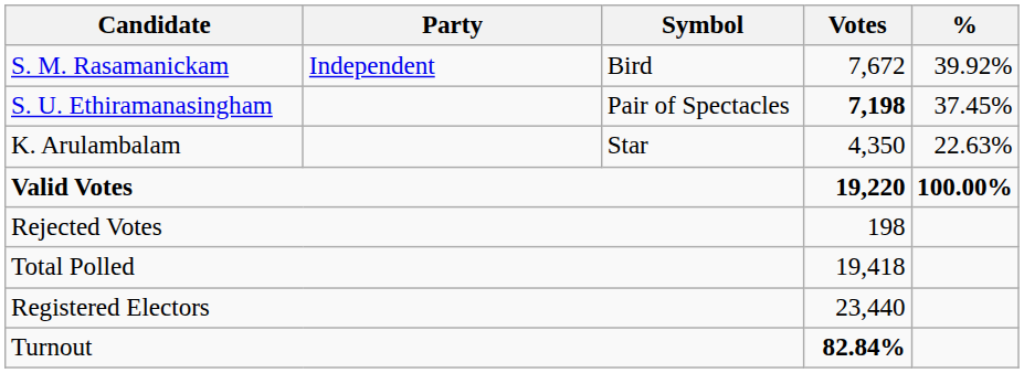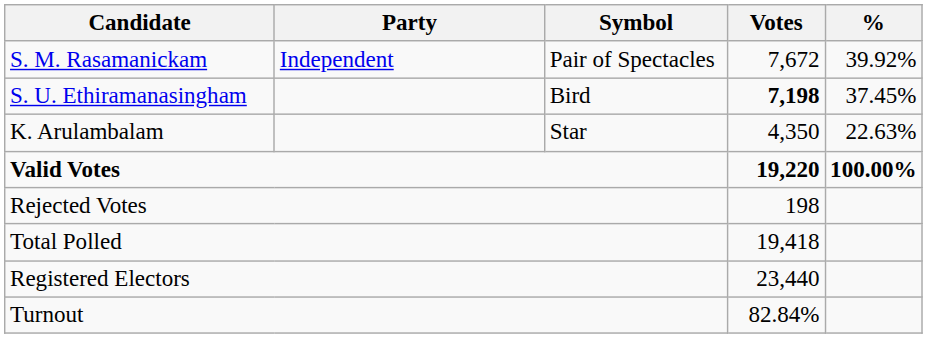S. M. Rasamanickam | Symbol: Bird -> Pair of Spectacles
S. U. Ethiramanasingham | Symbol: Pair of Spectacles -> Bird
Turnout | Votes: bold -> normal
